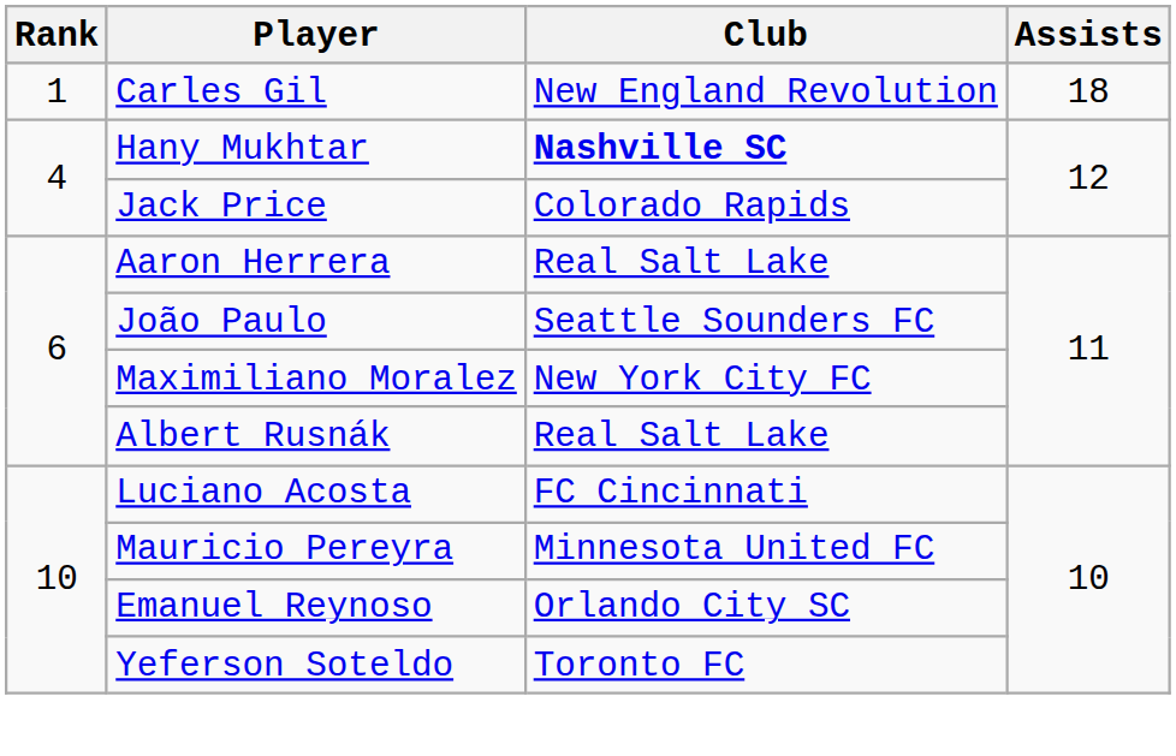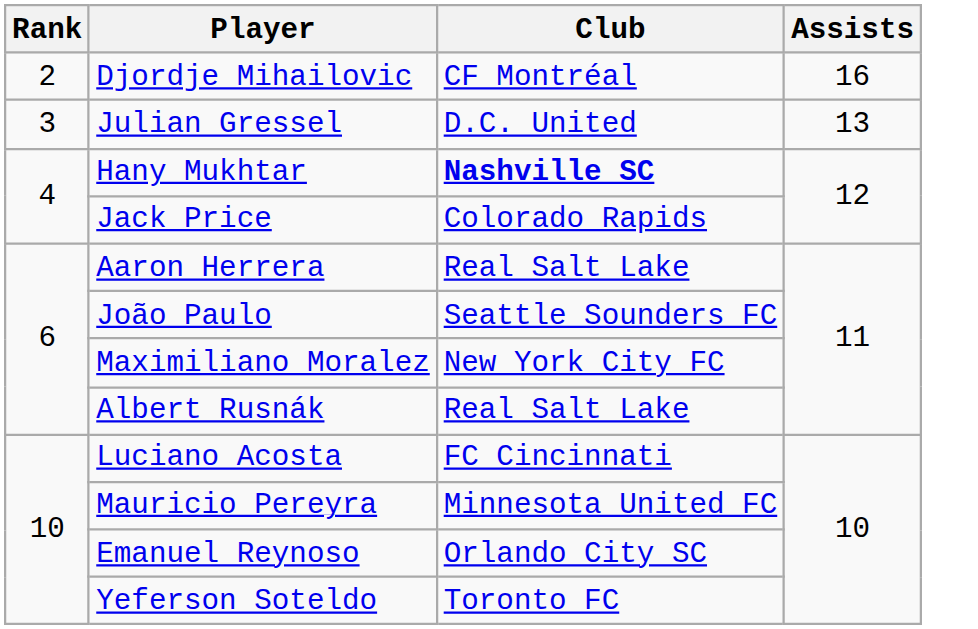- row: 1 | Carles Gil | New England Revolution | 18
+ row: 2 | Djordje Mihailovic | CF Montréal | 16
+ row: 3 | Julian Gressel | D.C. United | 13
